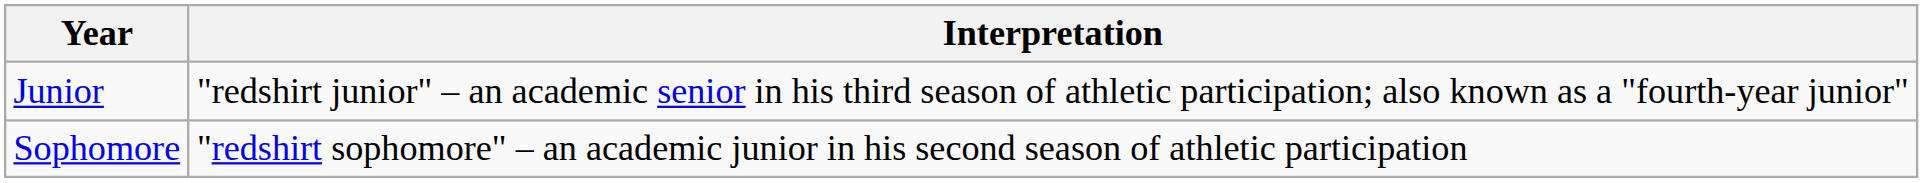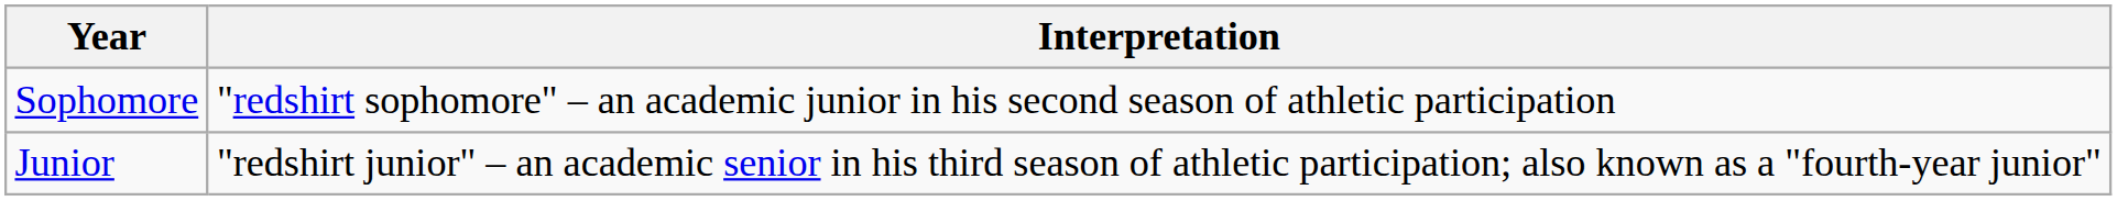rows swapped: Sophomore <-> Junior
